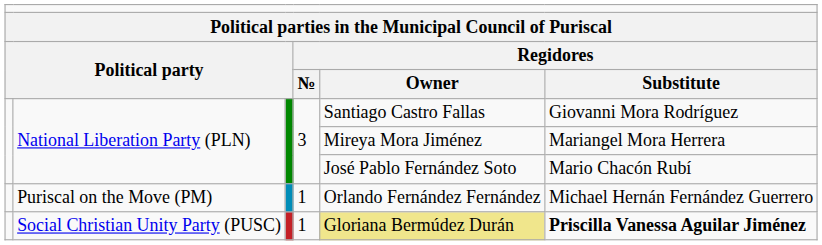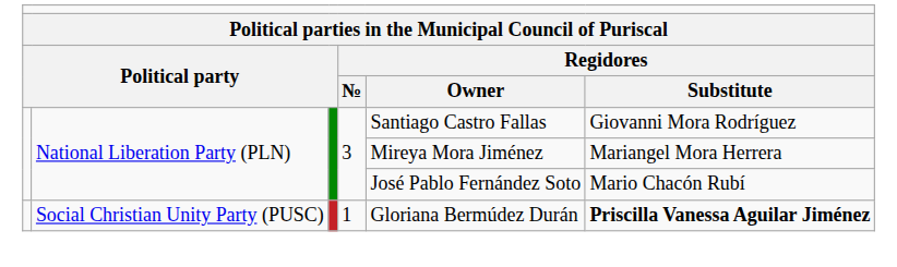- row: Puriscal on the Move (PM) | 1 | Orlando Fernández Fernández | Michael Hernán Fernández Guerrero
Social Christian Unity Party (PUSC) | column 5: khaki background -> no background
